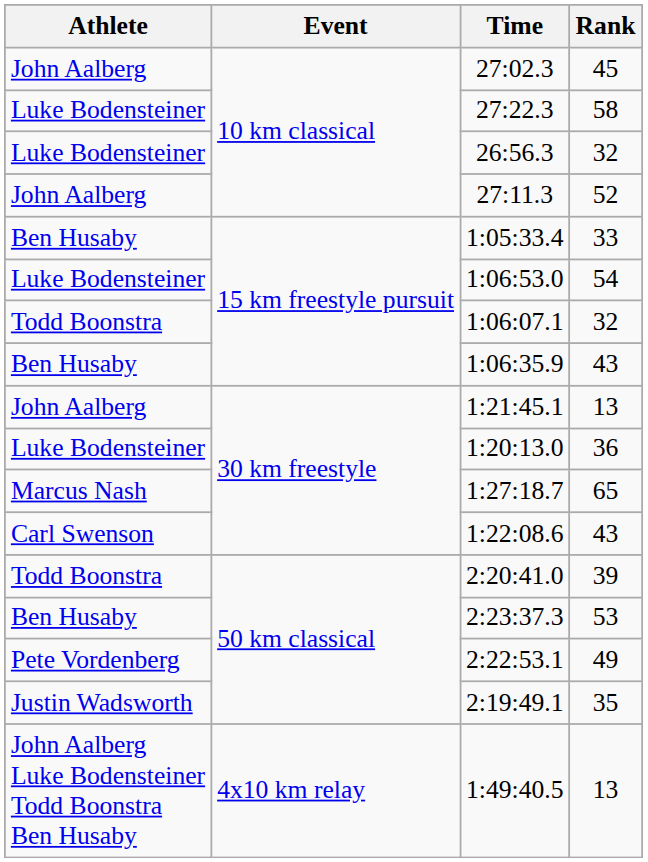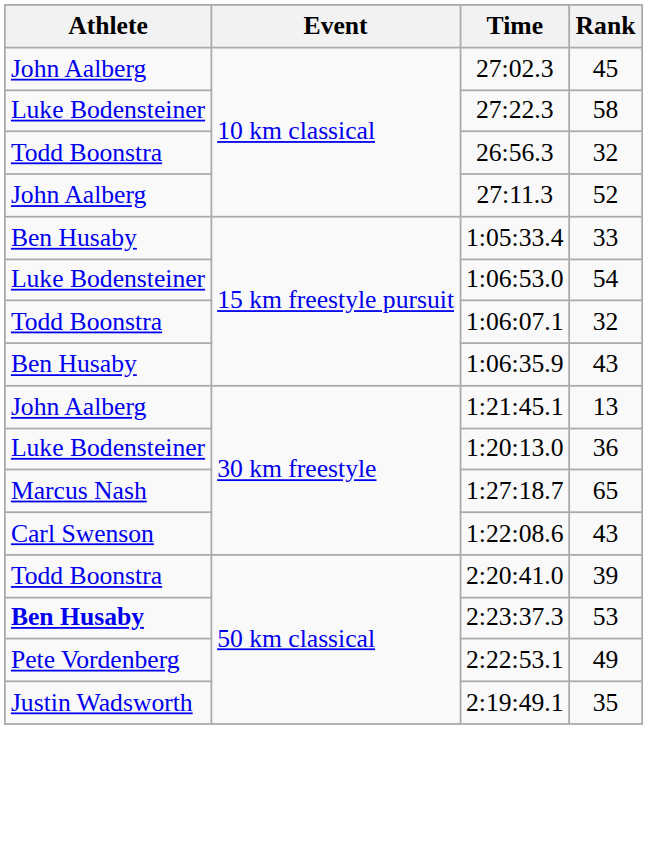26:56.3 | Athlete: Luke Bodensteiner -> Todd Boonstra
2:23:37.3 | Athlete: normal -> bold
- row: John Aalberg Luke Bodensteiner Todd Boonstra Ben Husaby | 4x10 km relay | 1:49:40.5 | 13
